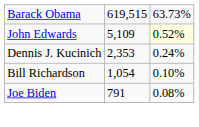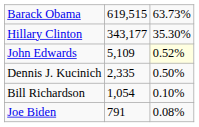+ row: Hillary Clinton | 343,177 | 35.30%
Dennis J. Kucinich | column 2: 2,353 -> 2,335
Dennis J. Kucinich | column 3: 0.24% -> 0.50%
